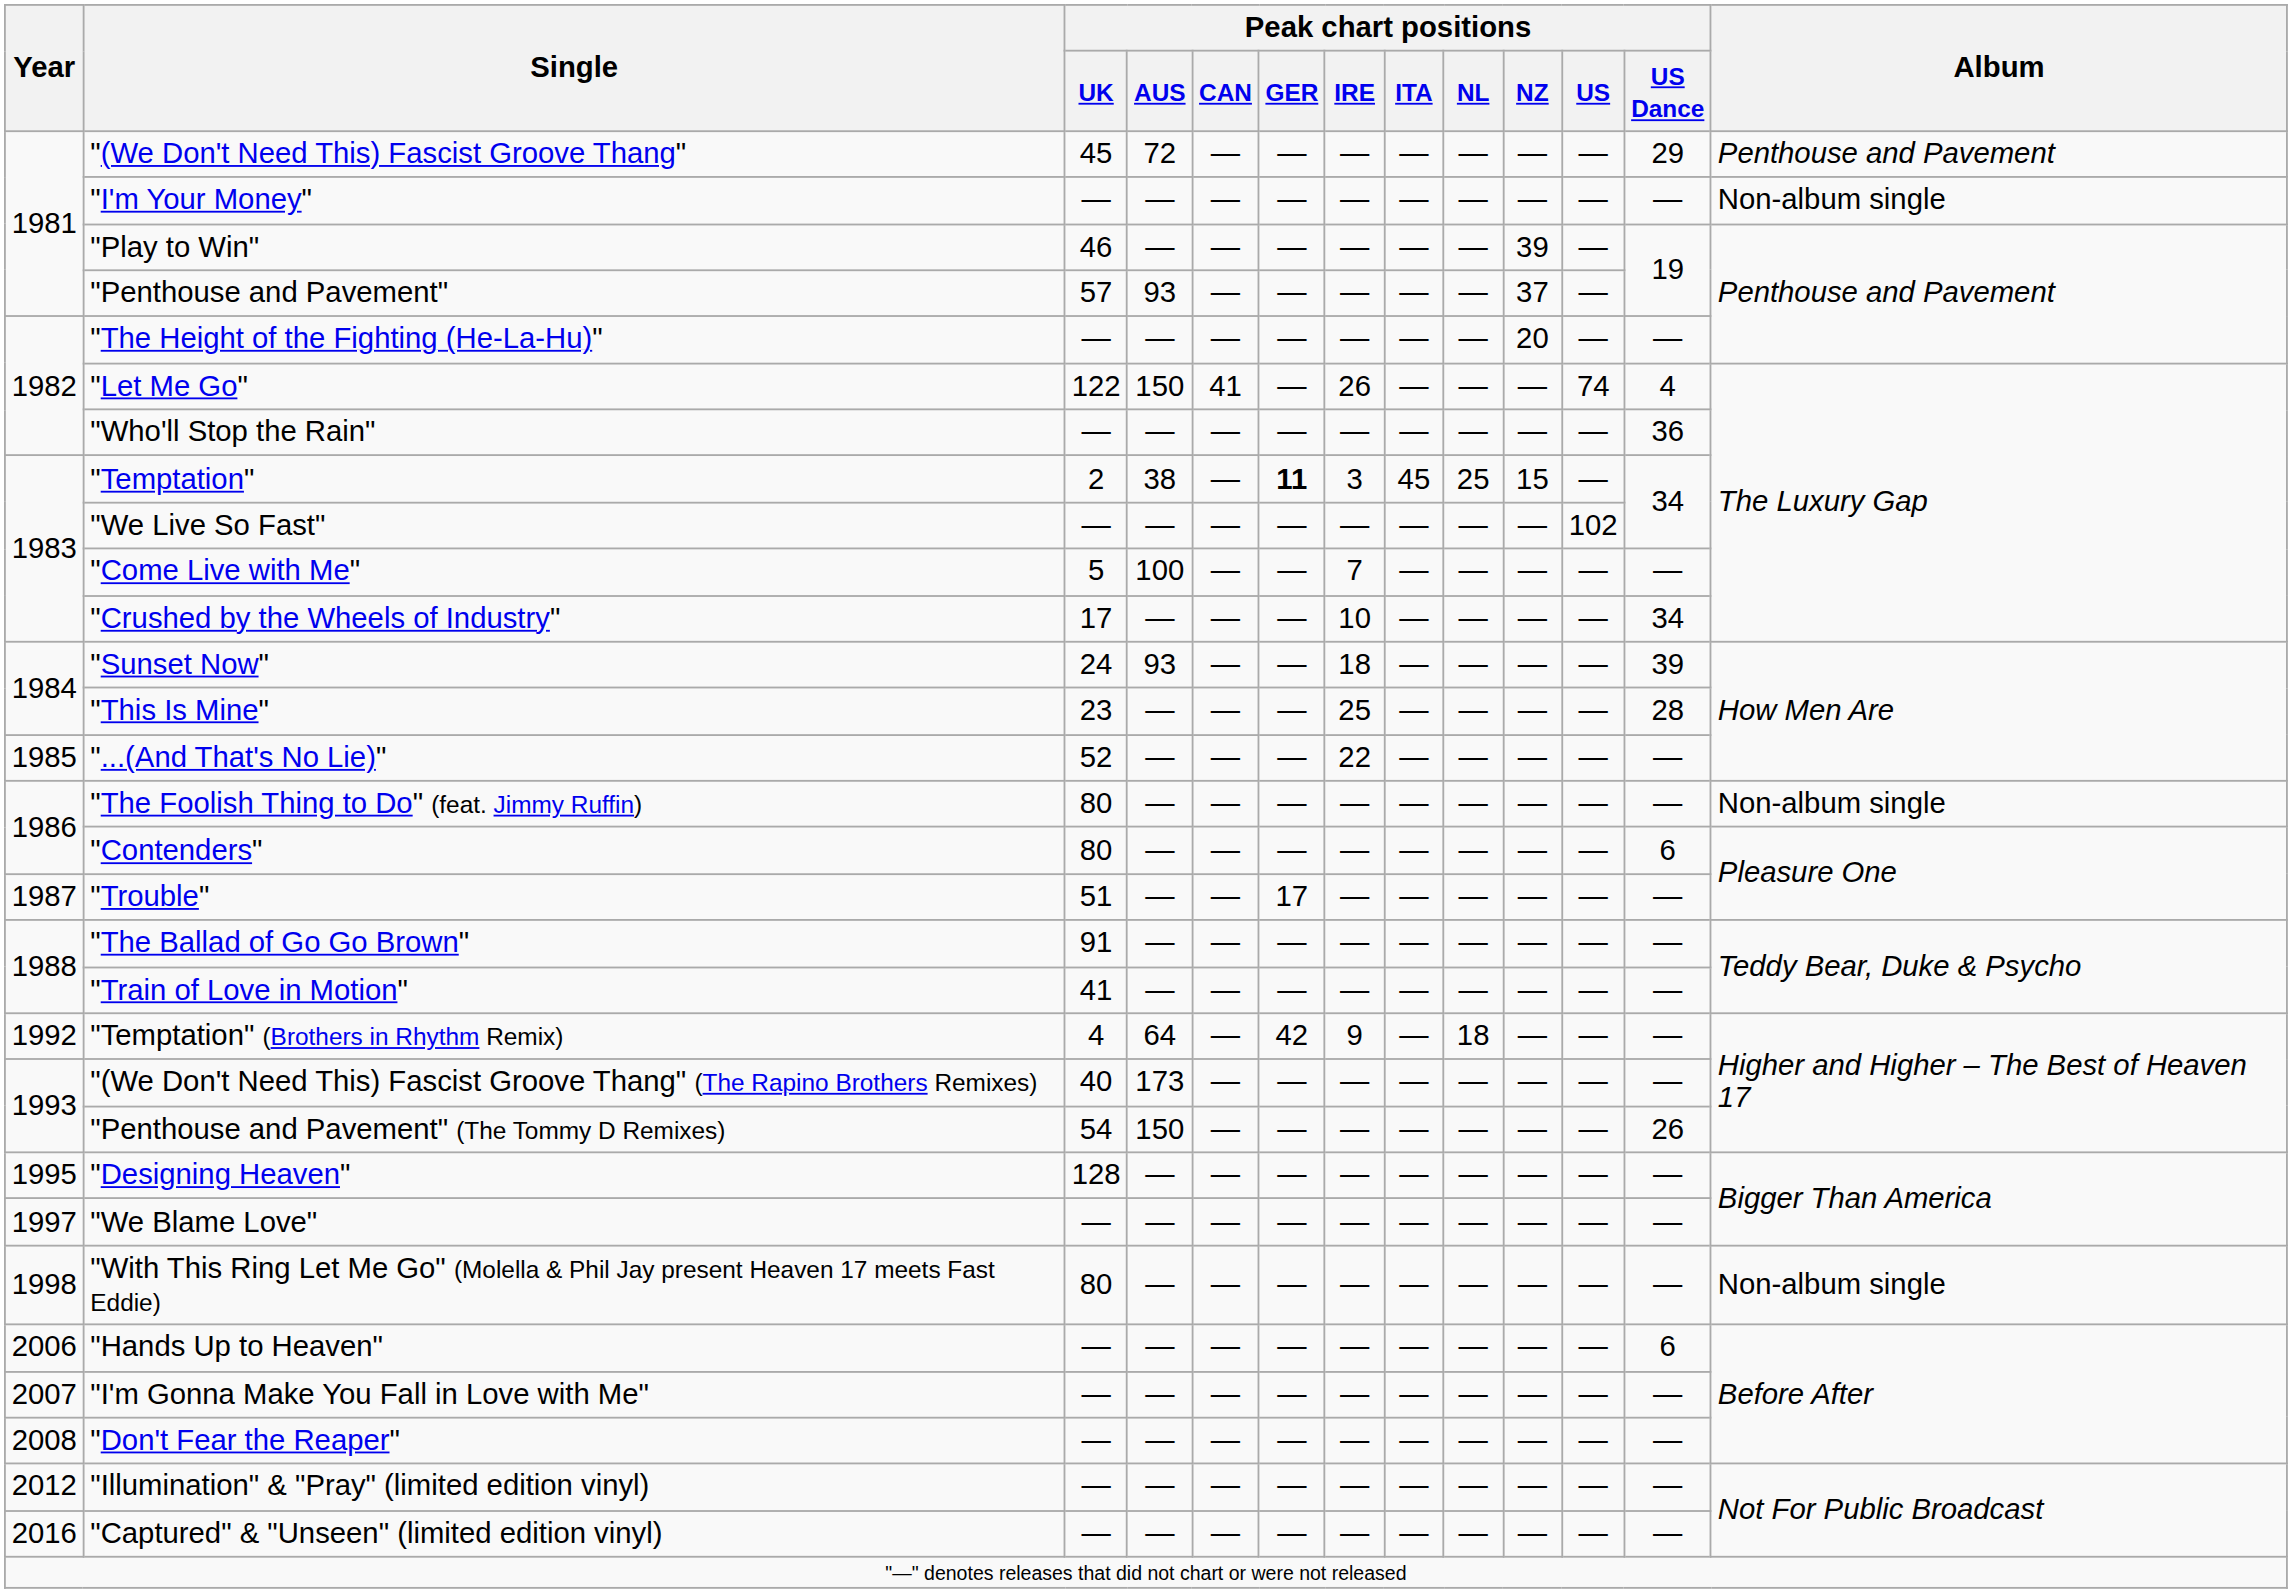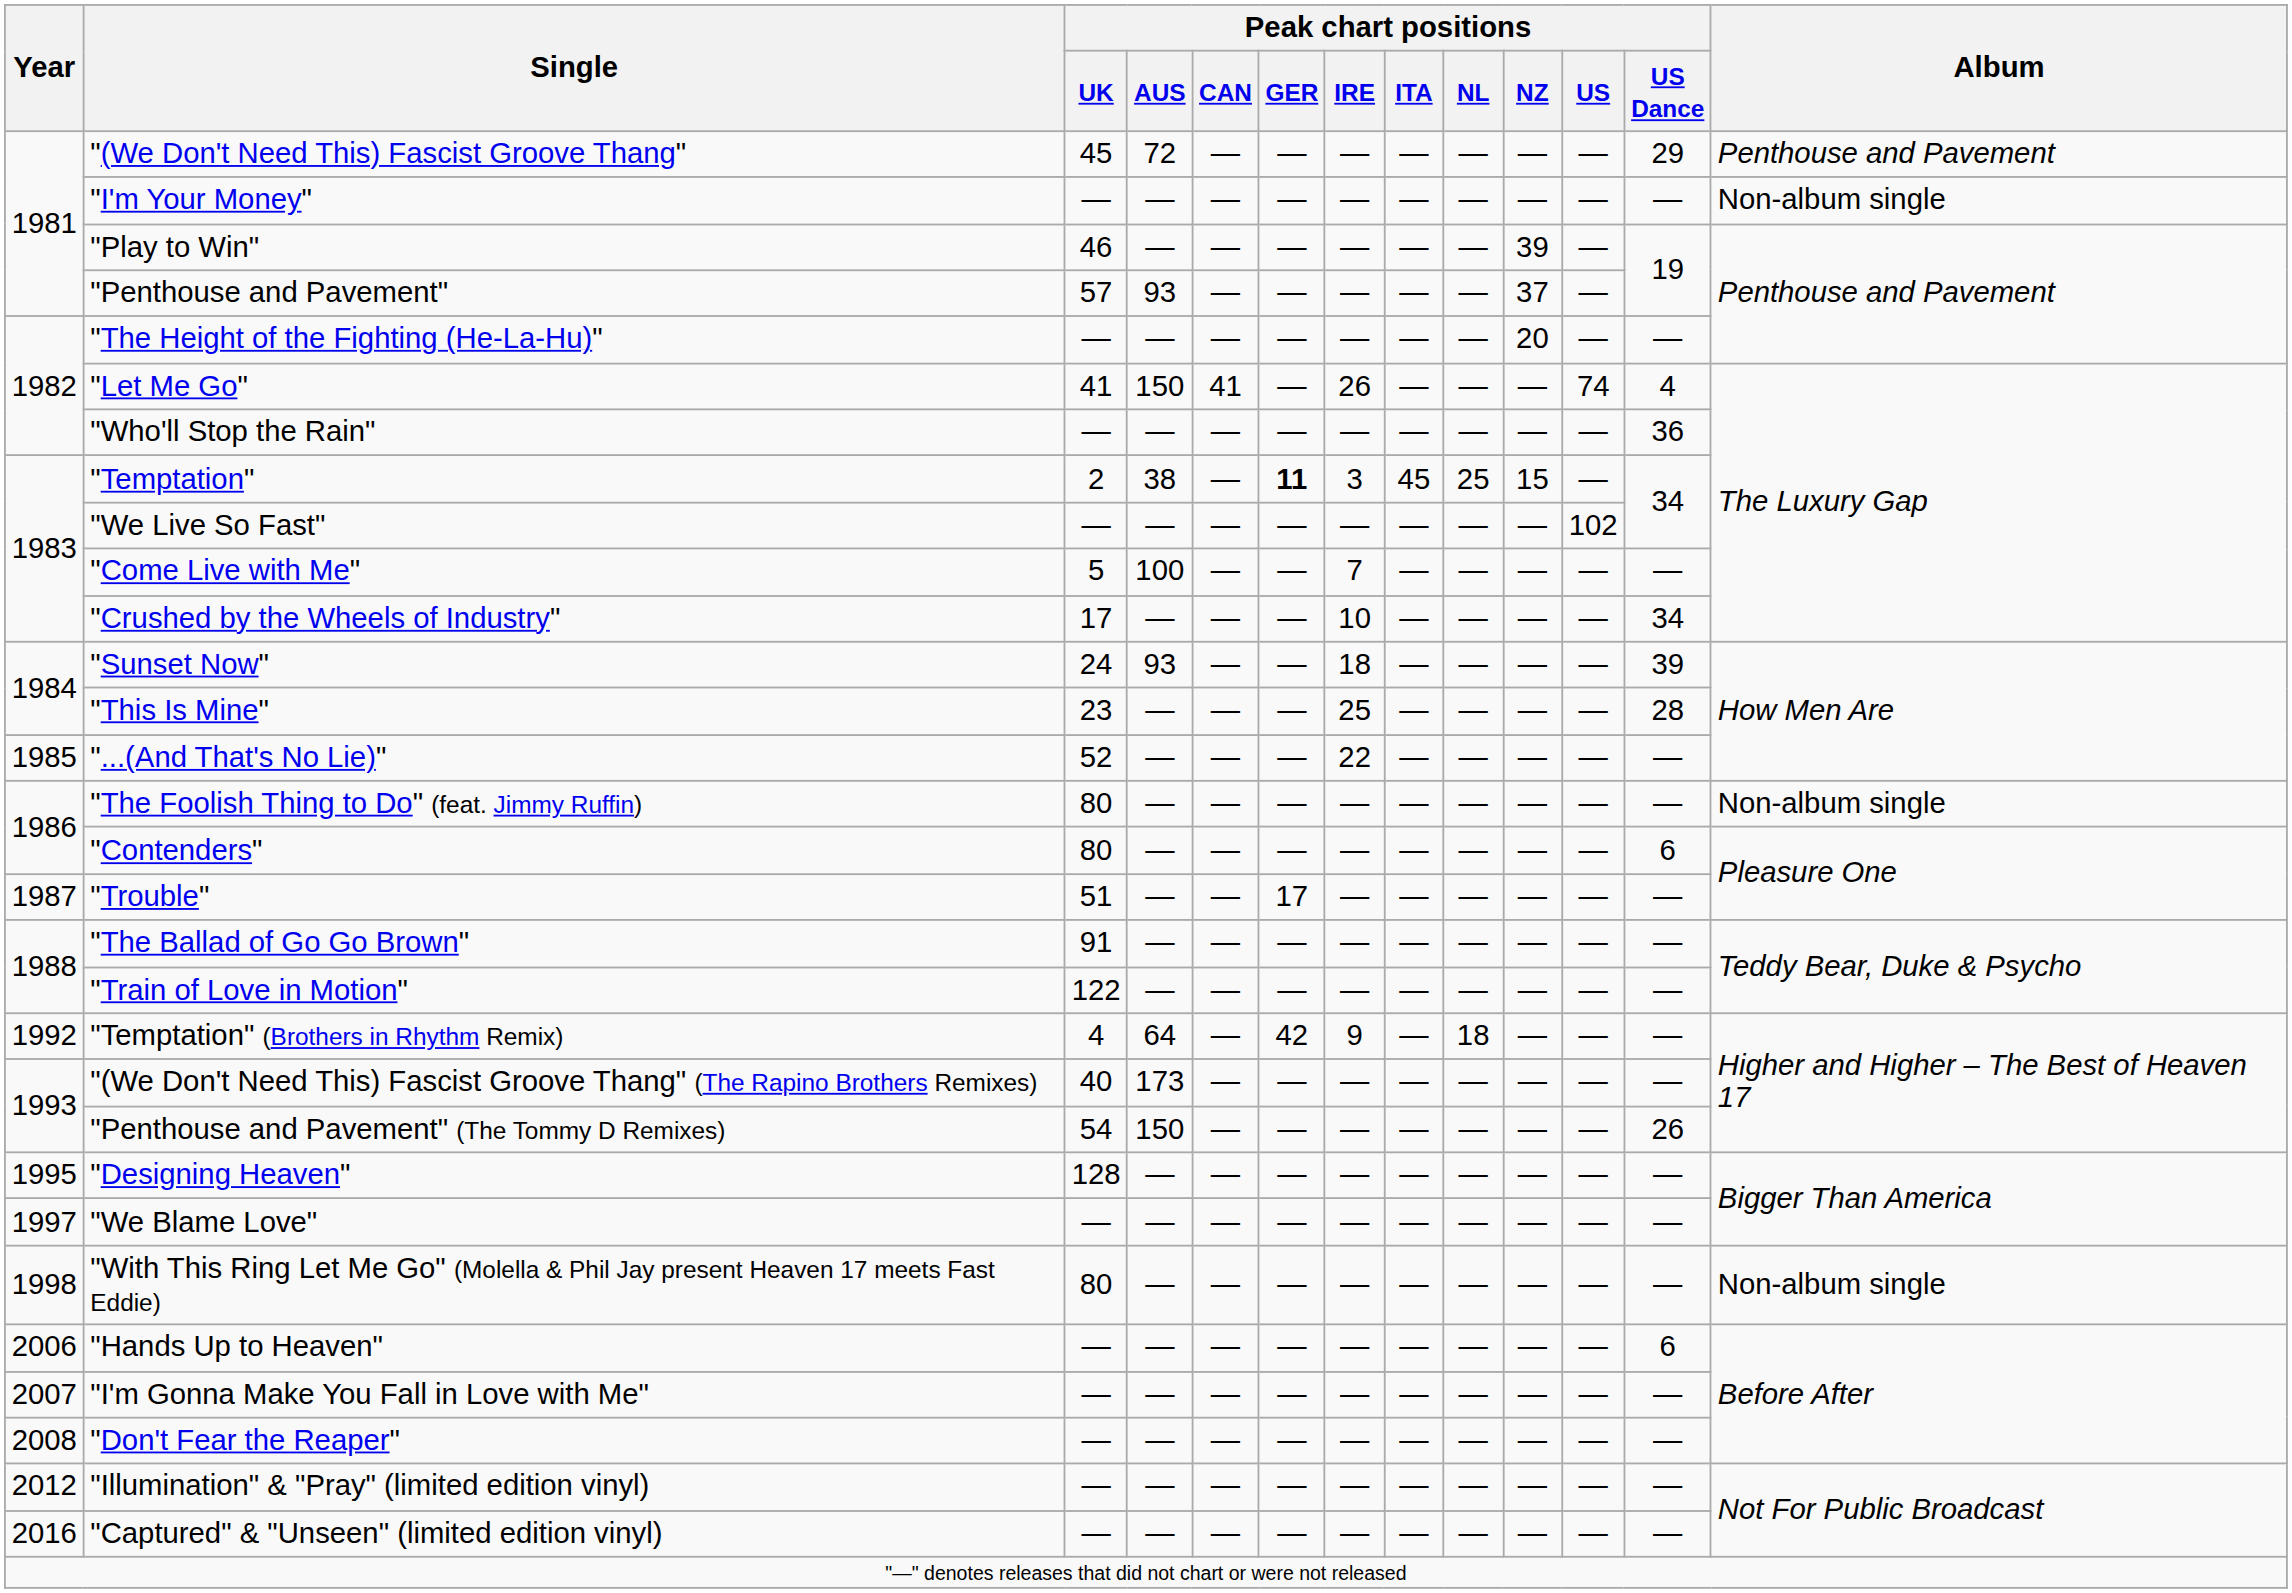"Let Me Go" | Peak chart positions / UK: 122 -> 41
"Train of Love in Motion" | Peak chart positions / UK: 41 -> 122
